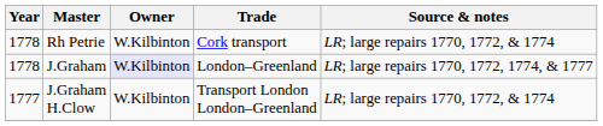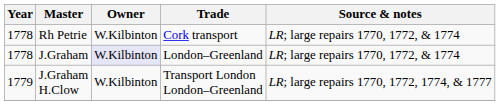J.Graham | Source & notes: LR; large repairs 1770, 1772, 1774, & 1777 -> LR; large repairs 1770, 1772, & 1774
J.Graham H.Clow | Year: 1777 -> 1779
J.Graham H.Clow | Source & notes: LR; large repairs 1770, 1772, & 1774 -> LR; large repairs 1770, 1772, 1774, & 1777
